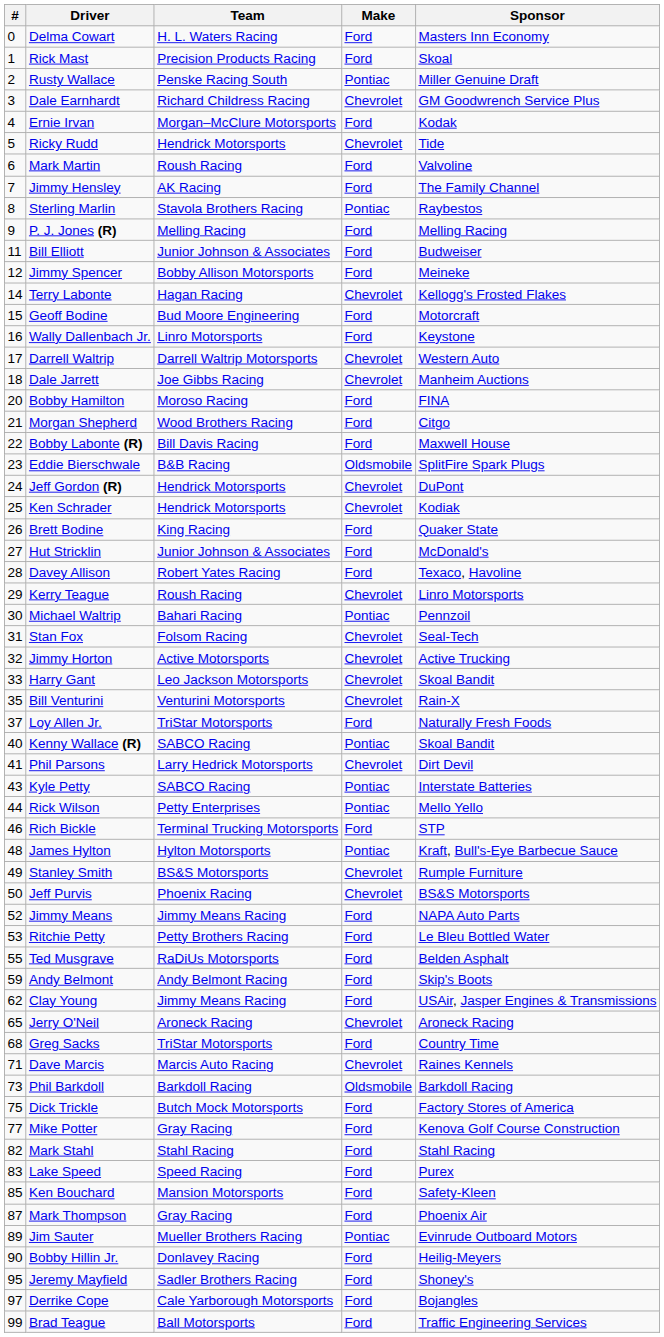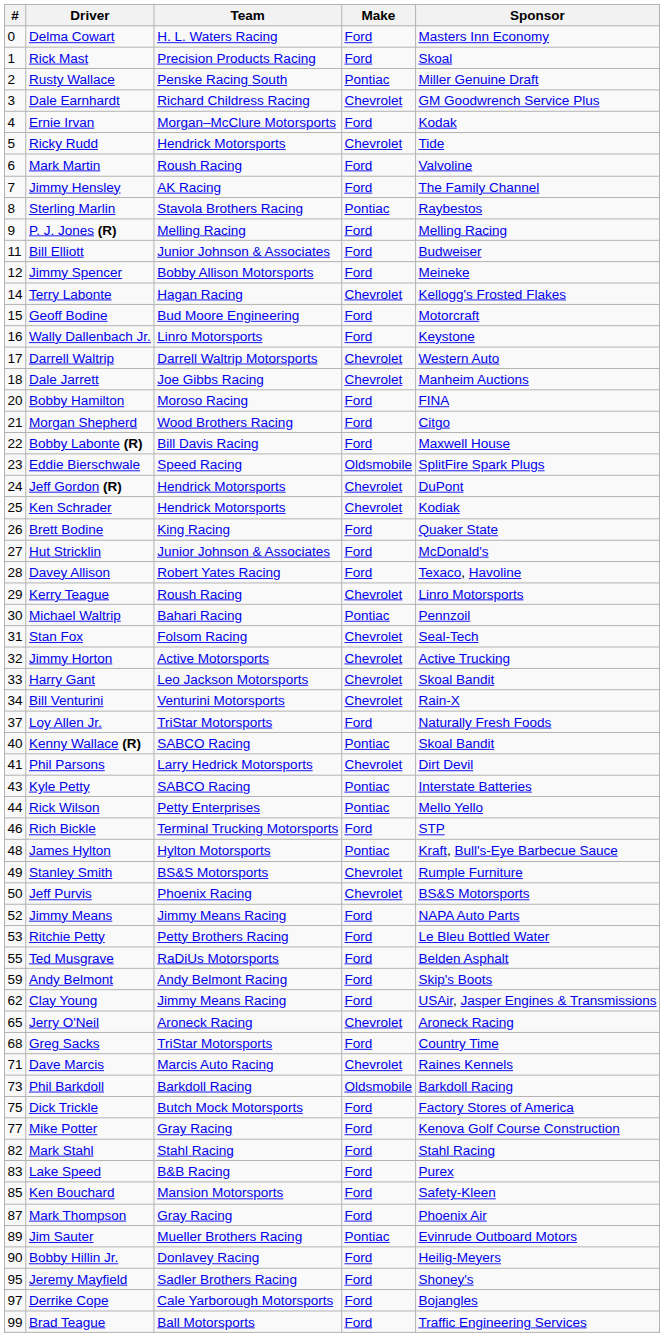Eddie Bierschwale | Team: B&B Racing -> Speed Racing
Bill Venturini | #: 35 -> 34
Lake Speed | Team: Speed Racing -> B&B Racing
